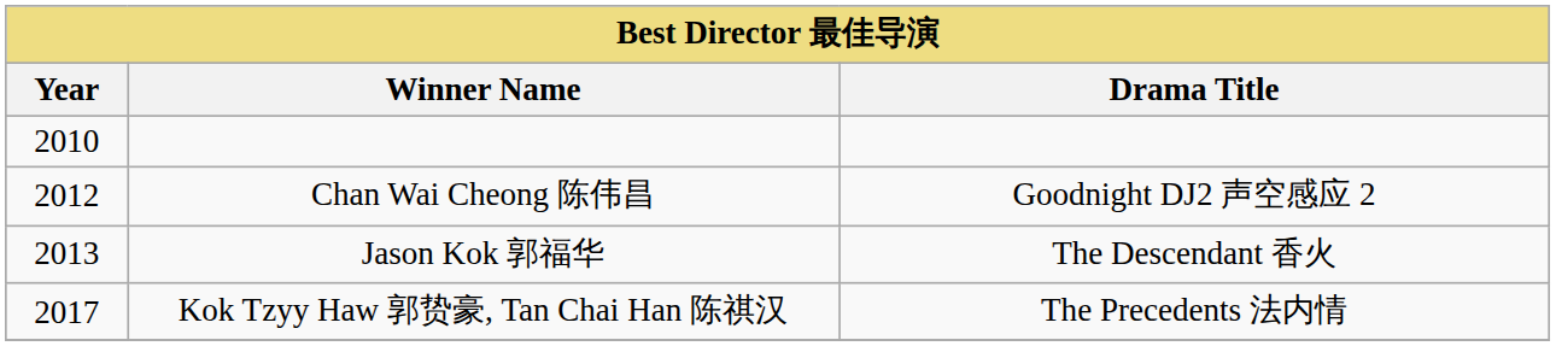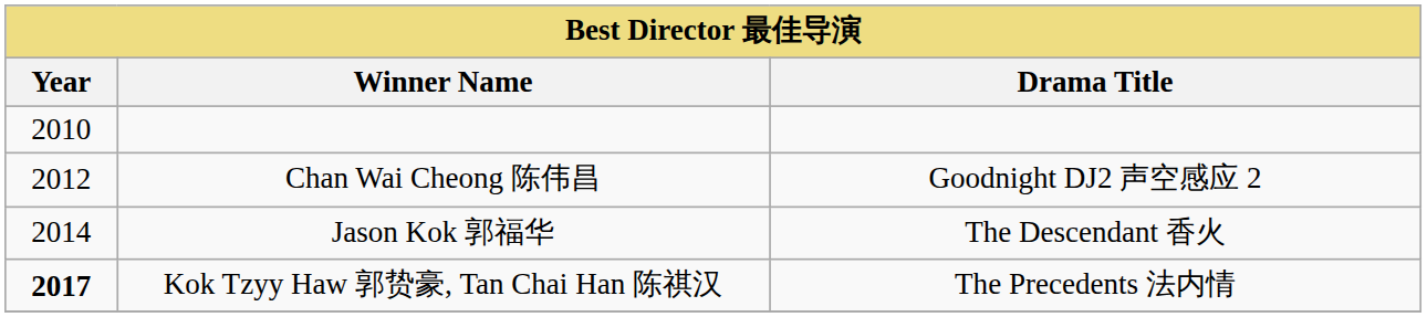Jason Kok 郭福华 | Year: 2013 -> 2014
Kok Tzyy Haw 郭贽豪, Tan Chai Han 陈祺汉 | Year: normal -> bold
